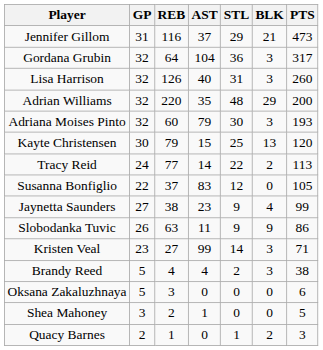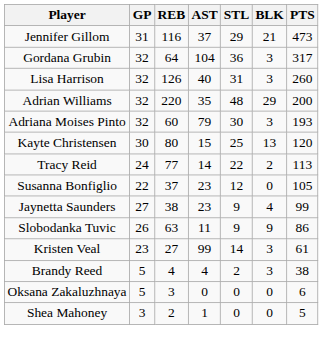Kayte Christensen | REB: 79 -> 80
Susanna Bonfiglio | AST: 83 -> 23
Kristen Veal | PTS: 71 -> 61
- row: Quacy Barnes | 2 | 1 | 0 | 1 | 2 | 3
